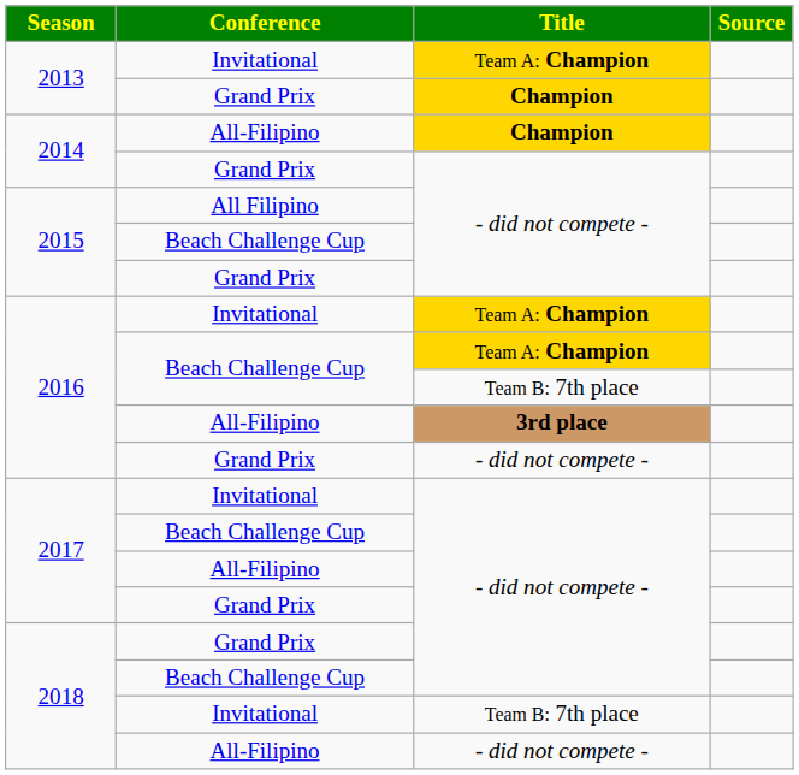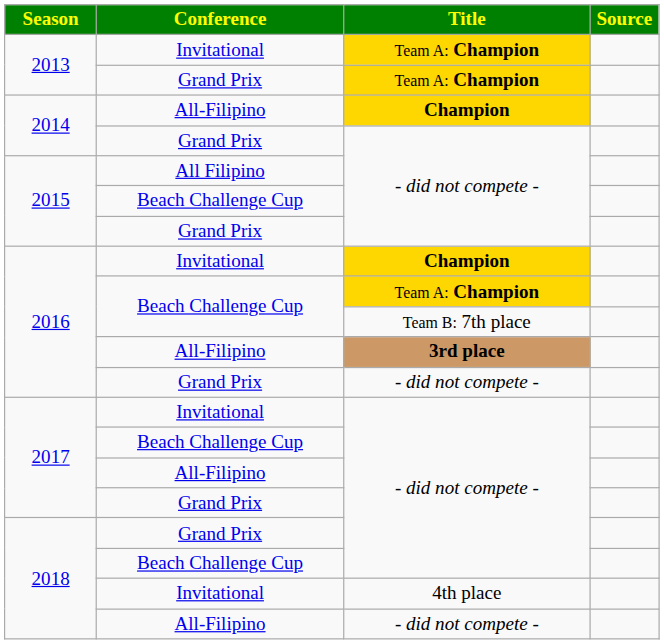2013 / Grand Prix | Title: Champion -> Team A: Champion
2016 / Invitational | Title: Team A: Champion -> Champion
2018 / Invitational | Title: Team B: 7th place -> 4th place
